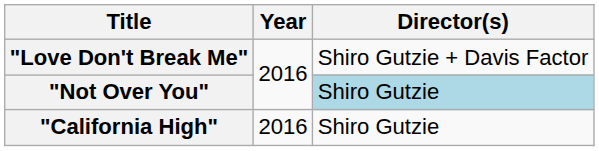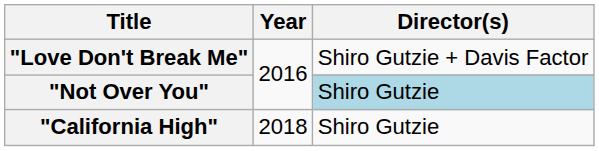"California High" | Year: 2016 -> 2018
